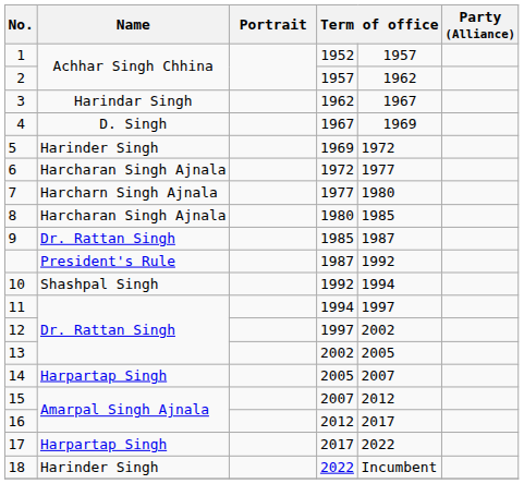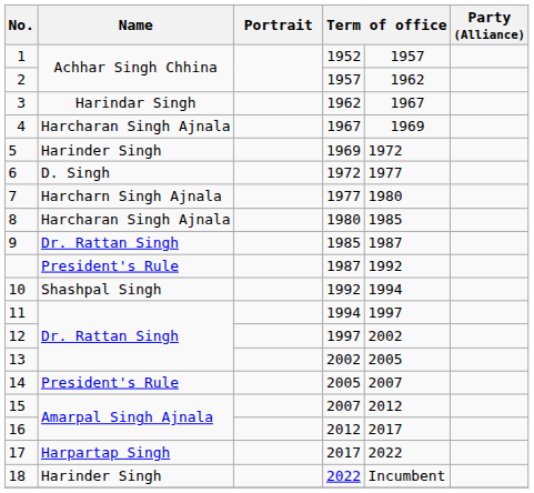4 | Name: D. Singh -> Harcharan Singh Ajnala
6 | Name: Harcharan Singh Ajnala -> D. Singh
14 | Name: Harpartap Singh -> President's Rule
